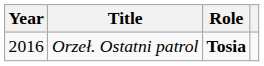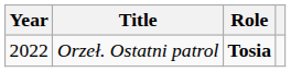Orzeł. Ostatni patrol | Year: 2016 -> 2022
